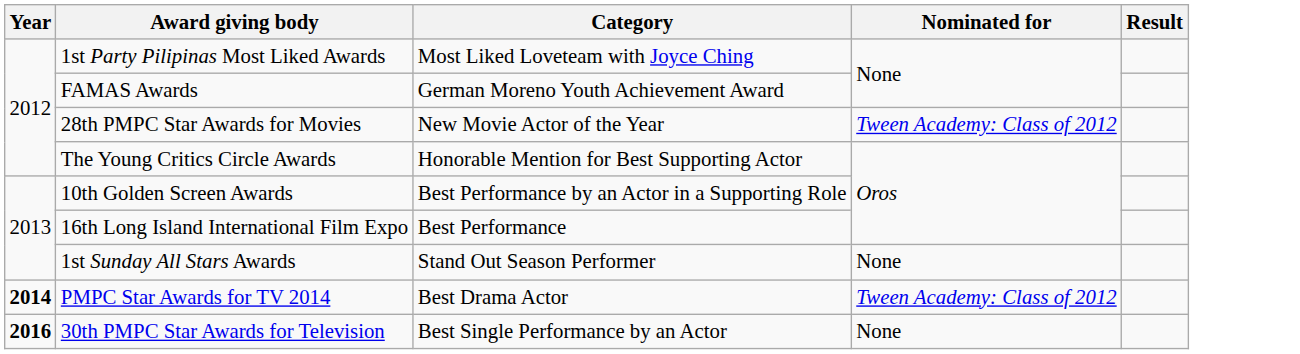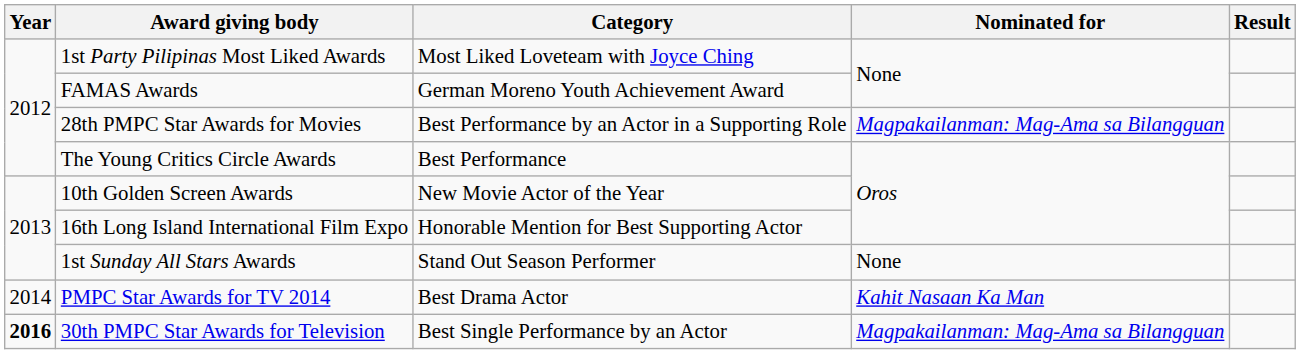28th PMPC Star Awards for Movies | Category: New Movie Actor of the Year -> Best Performance by an Actor in a Supporting Role
28th PMPC Star Awards for Movies | Nominated for: Tween Academy: Class of 2012 -> Magpakailanman: Mag-Ama sa Bilangguan
The Young Critics Circle Awards | Category: Honorable Mention for Best Supporting Actor -> Best Performance
10th Golden Screen Awards | Category: Best Performance by an Actor in a Supporting Role -> New Movie Actor of the Year
16th Long Island International Film Expo | Category: Best Performance -> Honorable Mention for Best Supporting Actor
PMPC Star Awards for TV 2014 | Year: bold -> normal
PMPC Star Awards for TV 2014 | Nominated for: Tween Academy: Class of 2012 -> Kahit Nasaan Ka Man
30th PMPC Star Awards for Television | Nominated for: None -> Magpakailanman: Mag-Ama sa Bilangguan
